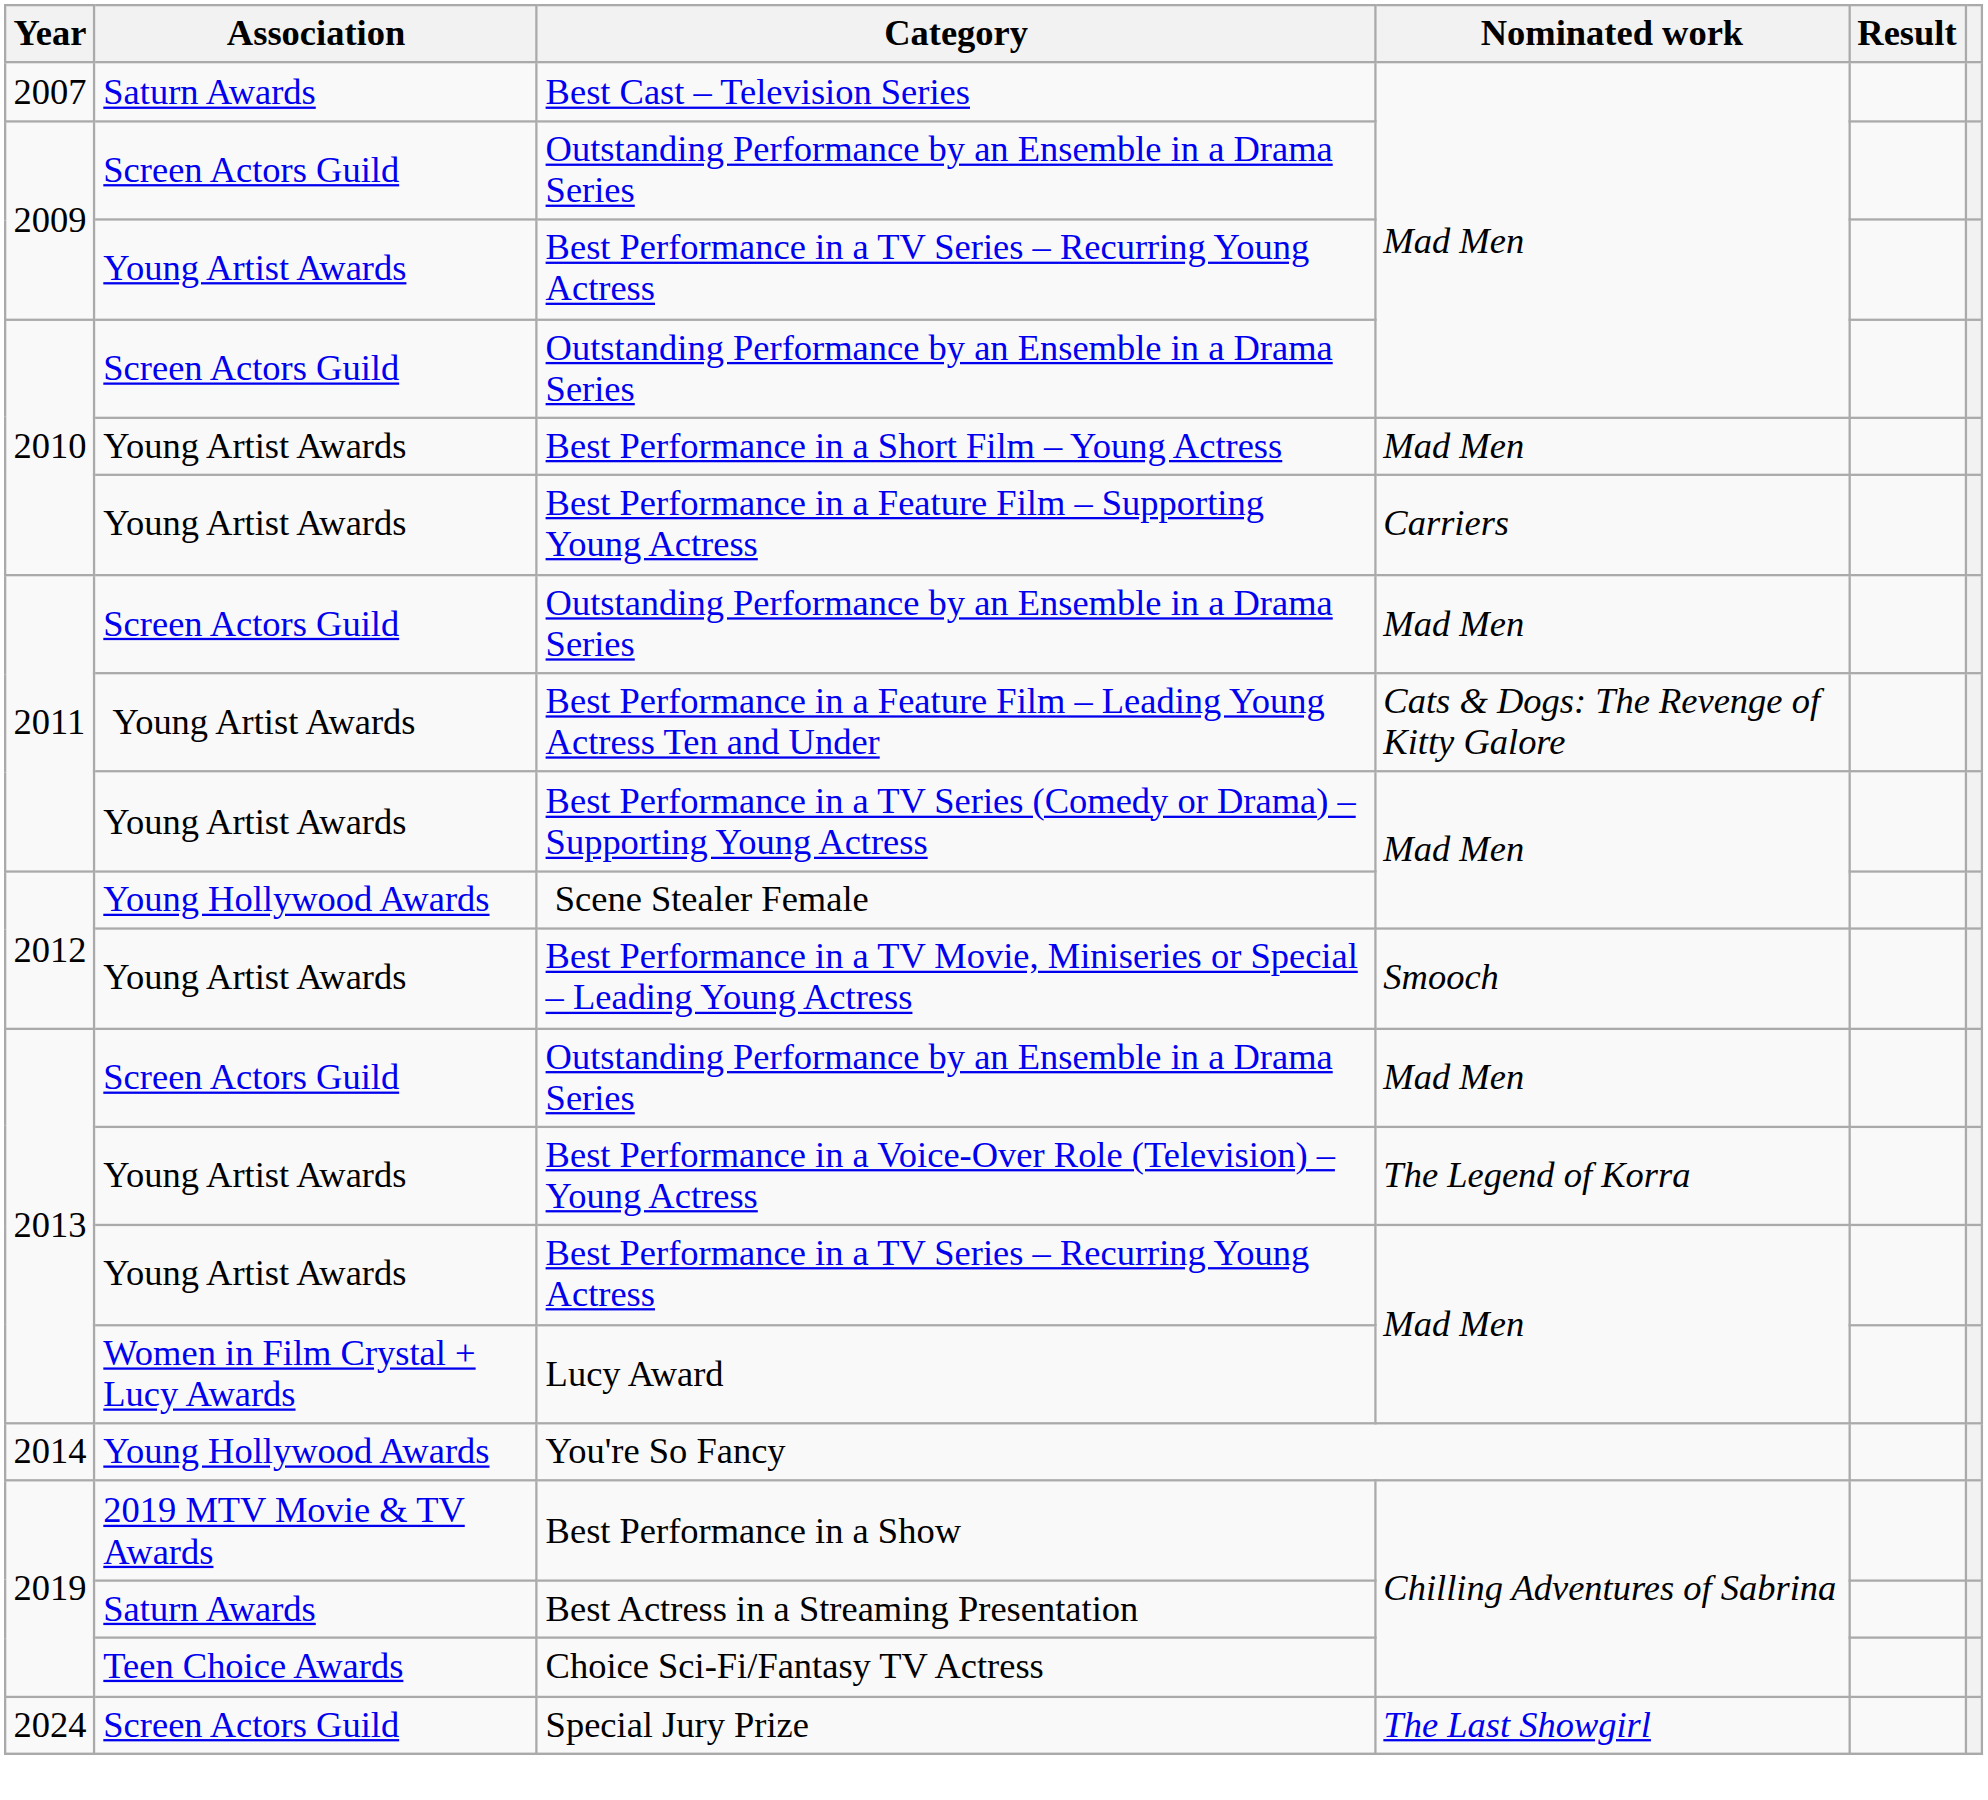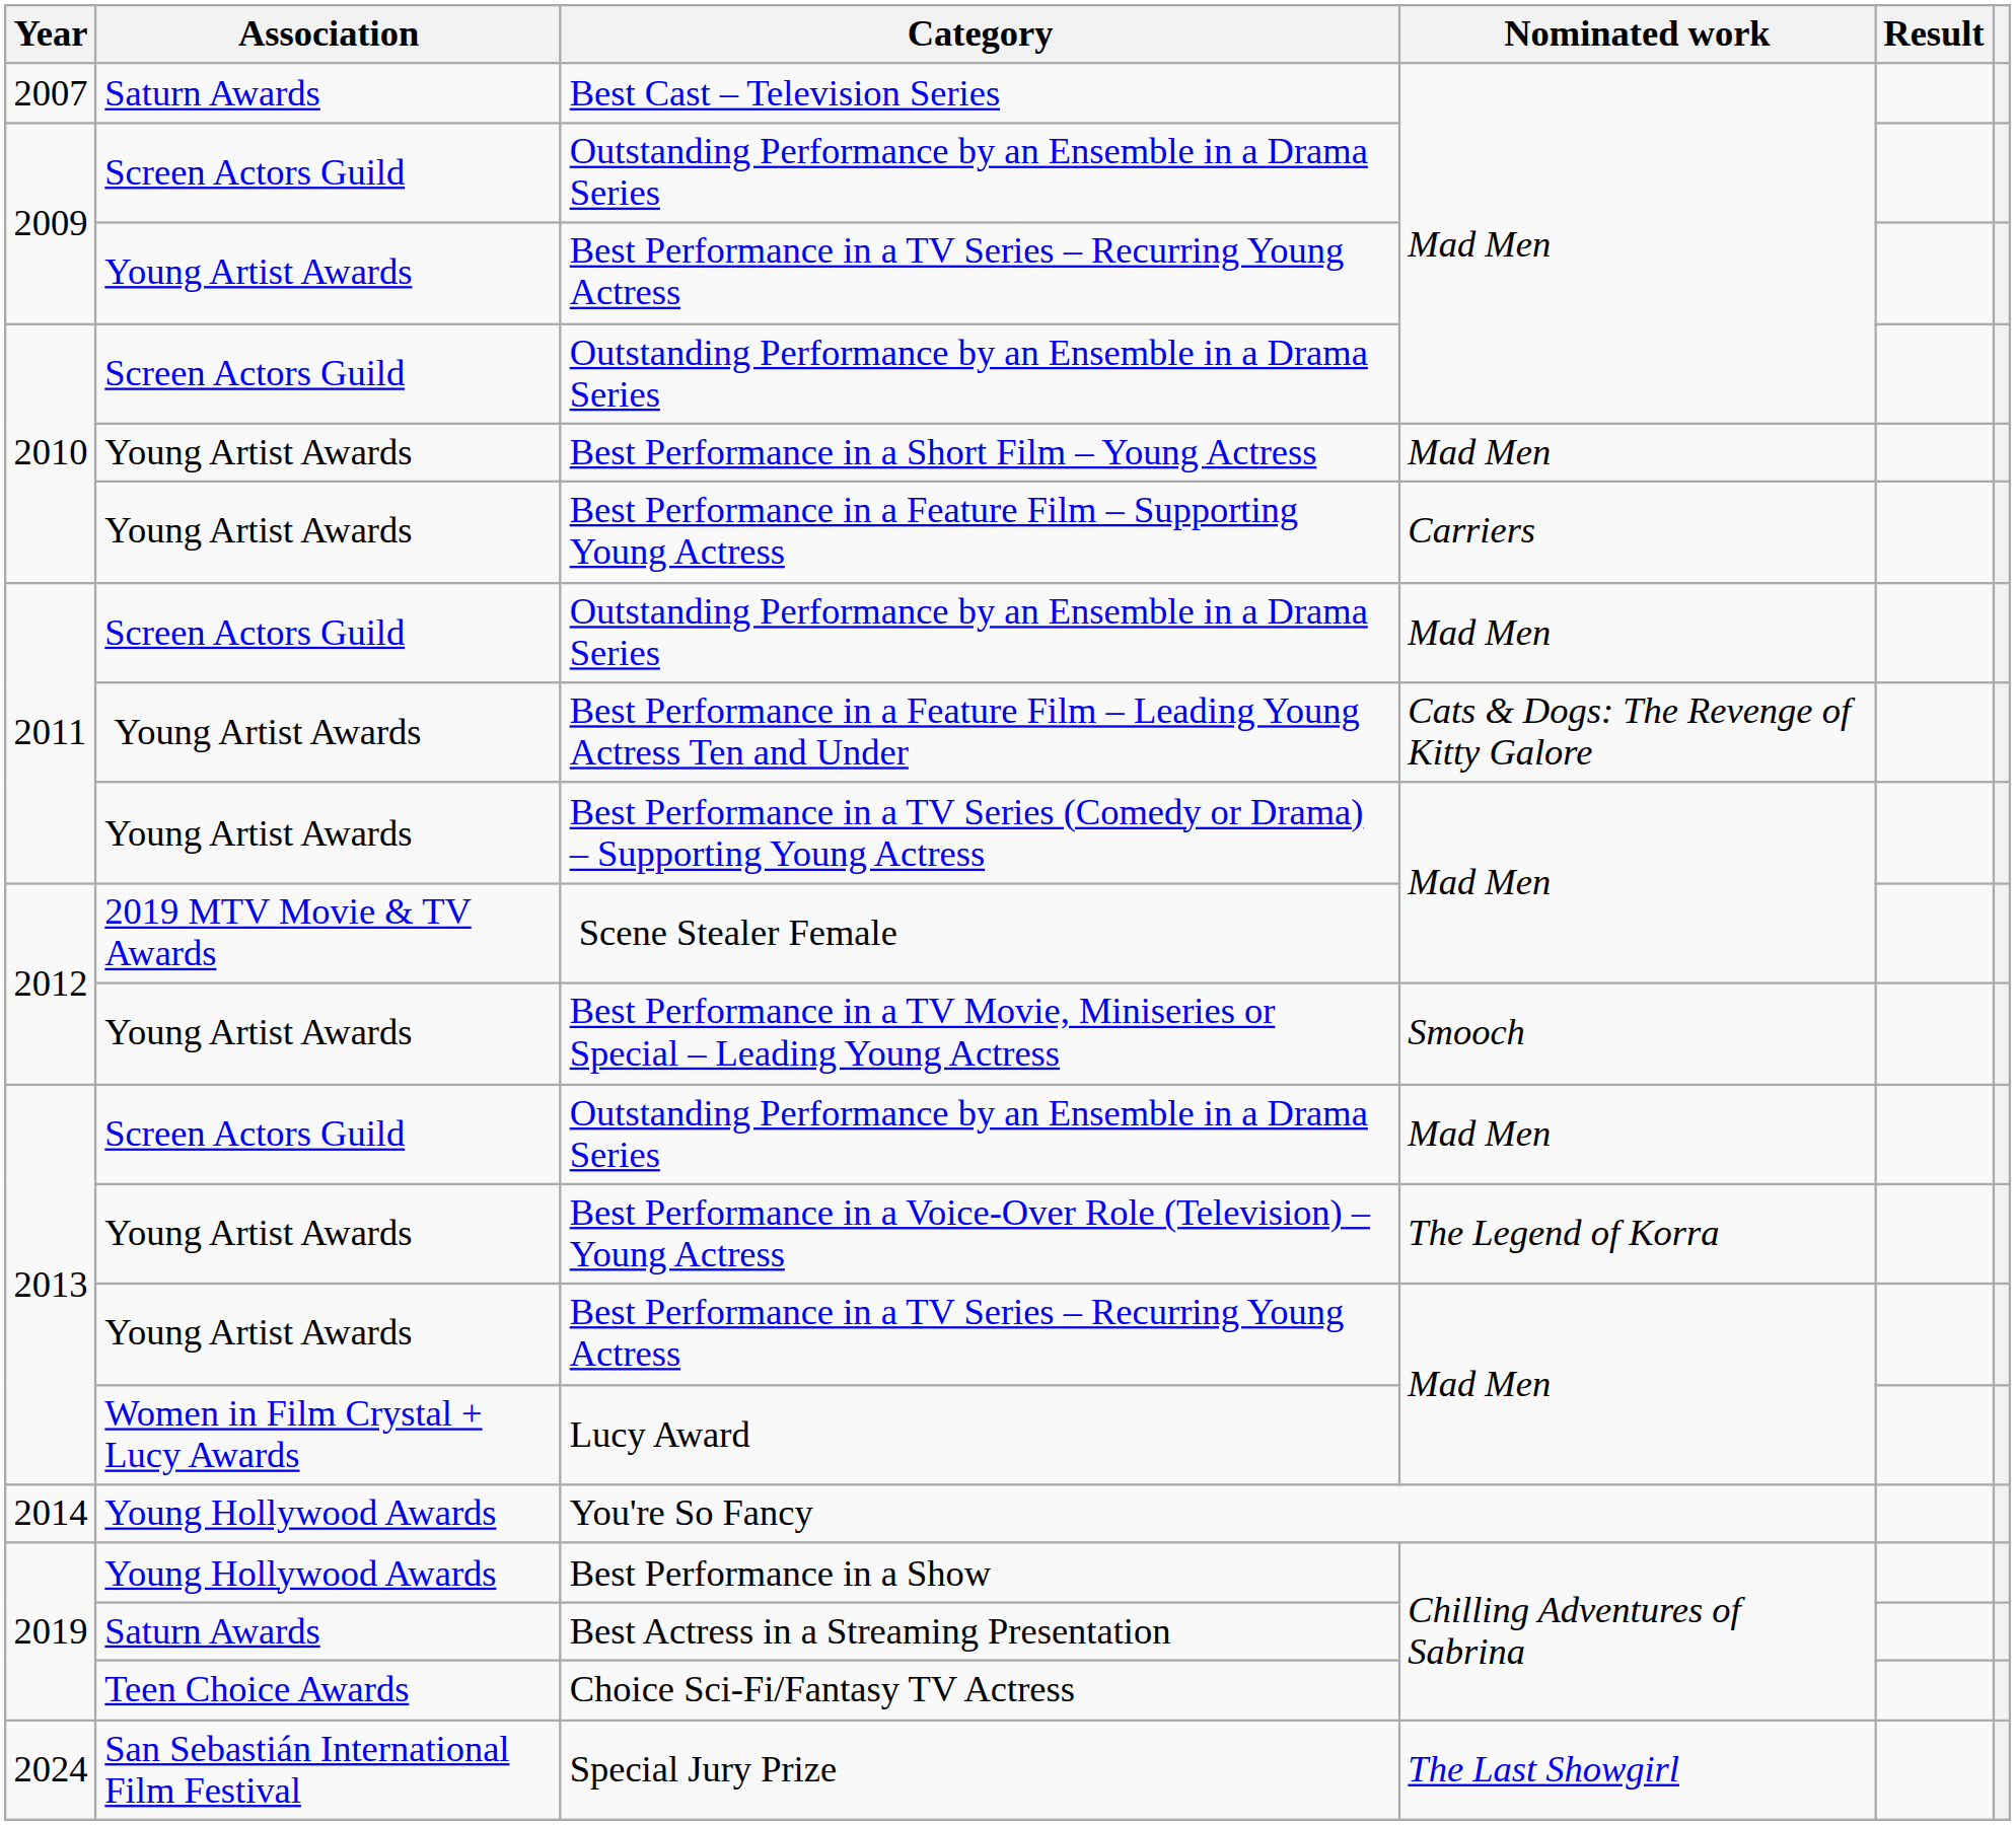Scene Stealer Female | Association: Young Hollywood Awards -> 2019 MTV Movie & TV Awards
Best Performance in a Show | Association: 2019 MTV Movie & TV Awards -> Young Hollywood Awards
Special Jury Prize | Association: Screen Actors Guild -> San Sebastián International Film Festival
